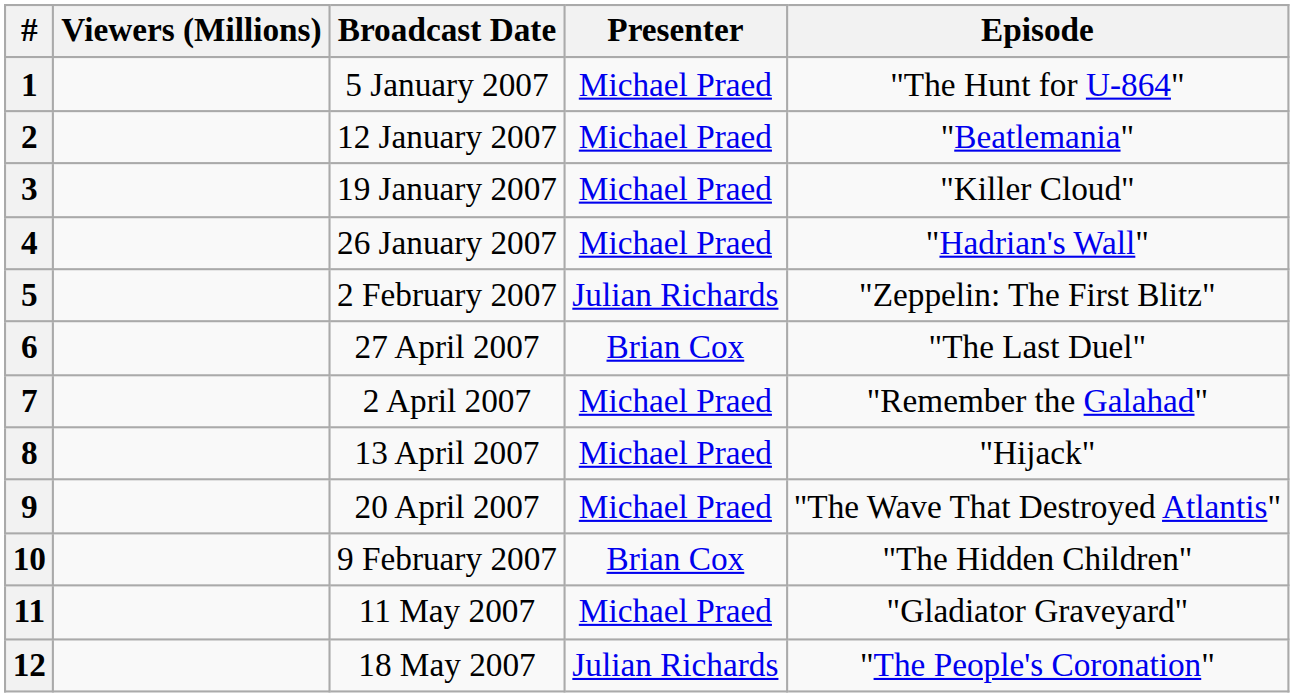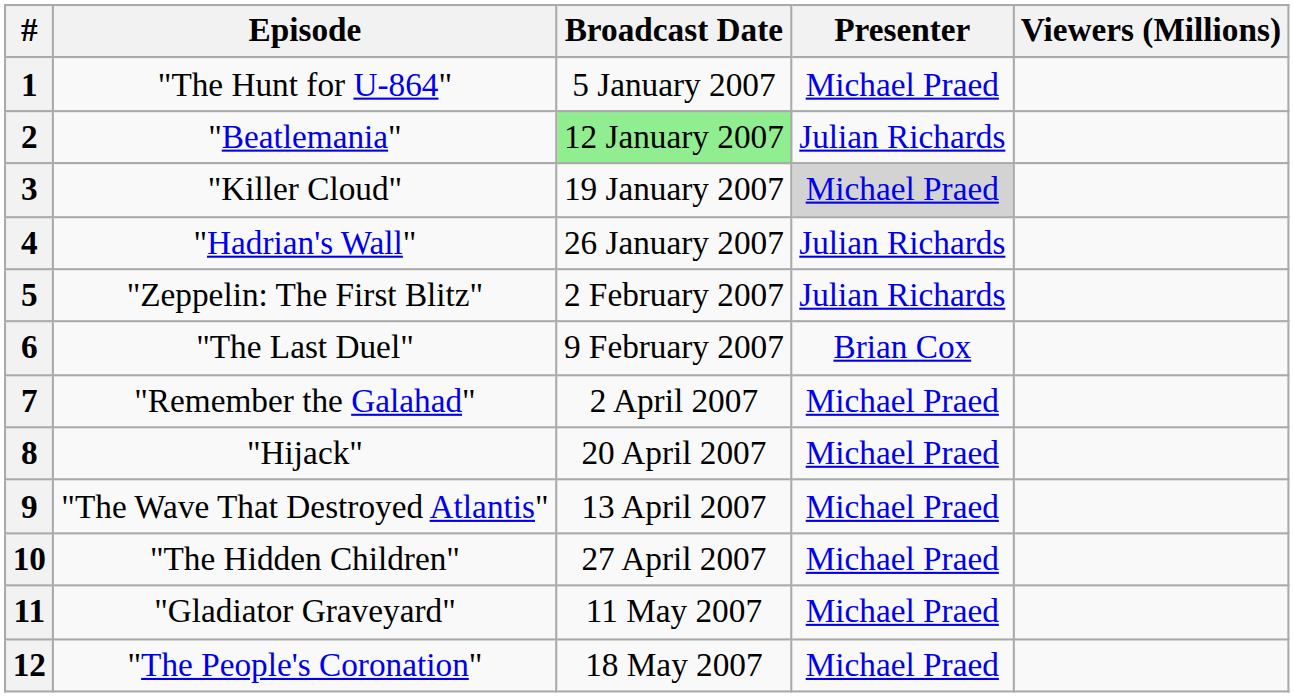columns swapped: Episode <-> Viewers (Millions)
2 | Broadcast Date: no background -> lightgreen background
2 | Presenter: Michael Praed -> Julian Richards
3 | Presenter: no background -> lightgrey background
4 | Presenter: Michael Praed -> Julian Richards
6 | Broadcast Date: 27 April 2007 -> 9 February 2007
8 | Broadcast Date: 13 April 2007 -> 20 April 2007
9 | Broadcast Date: 20 April 2007 -> 13 April 2007
10 | Broadcast Date: 9 February 2007 -> 27 April 2007
10 | Presenter: Brian Cox -> Michael Praed
12 | Presenter: Julian Richards -> Michael Praed
